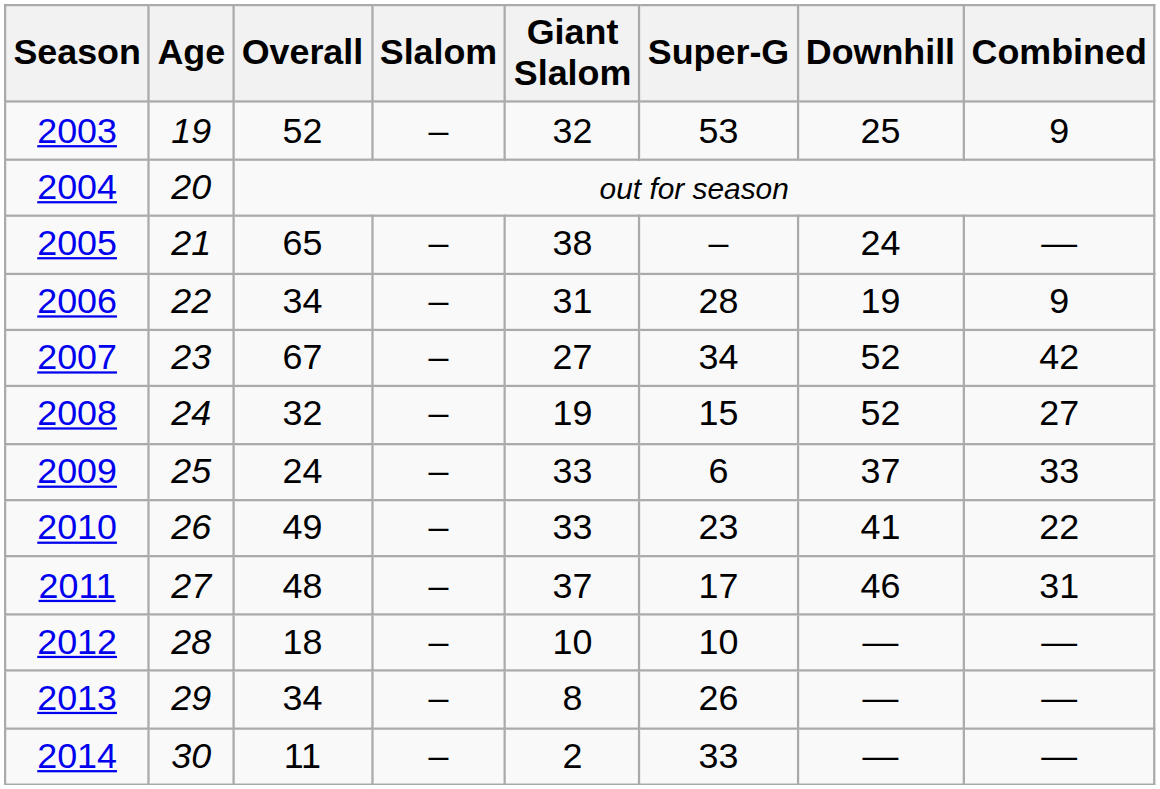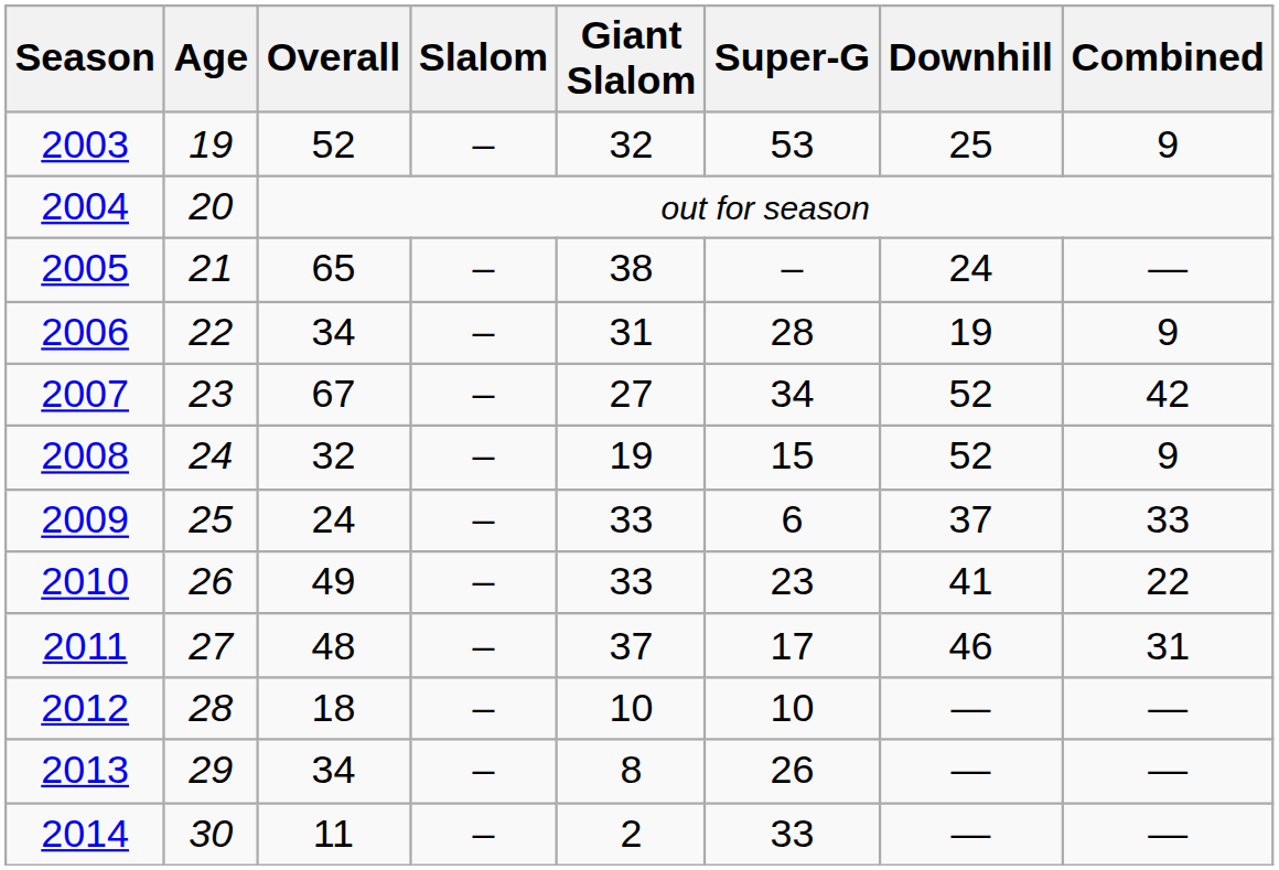2008 | Combined: 27 -> 9
